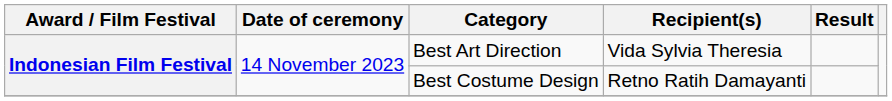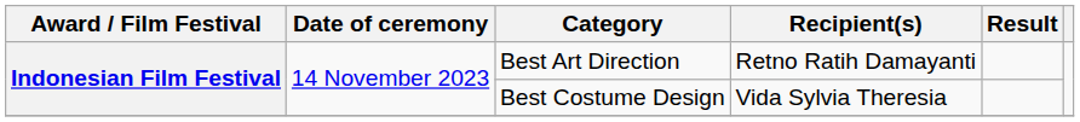Best Art Direction | Recipient(s): Vida Sylvia Theresia -> Retno Ratih Damayanti
Best Costume Design | Recipient(s): Retno Ratih Damayanti -> Vida Sylvia Theresia
